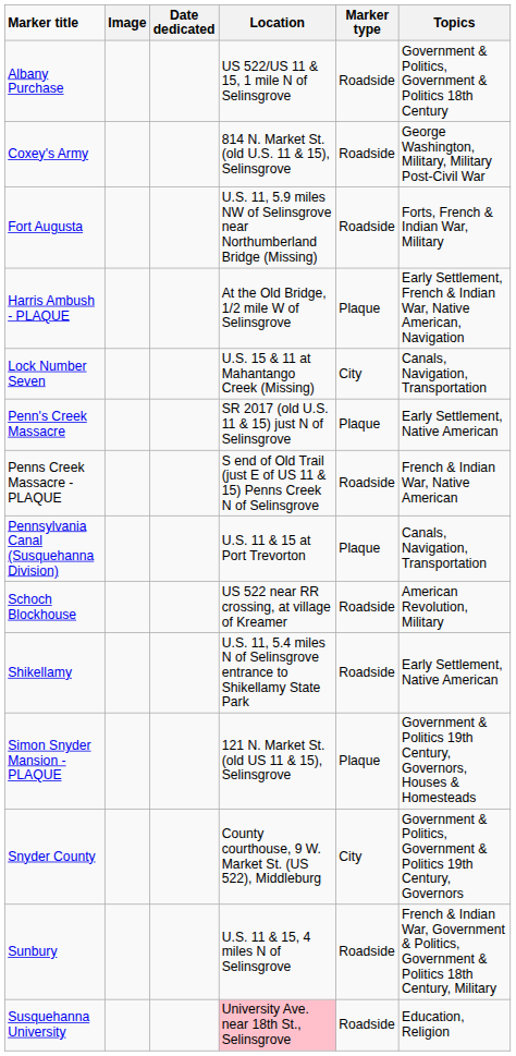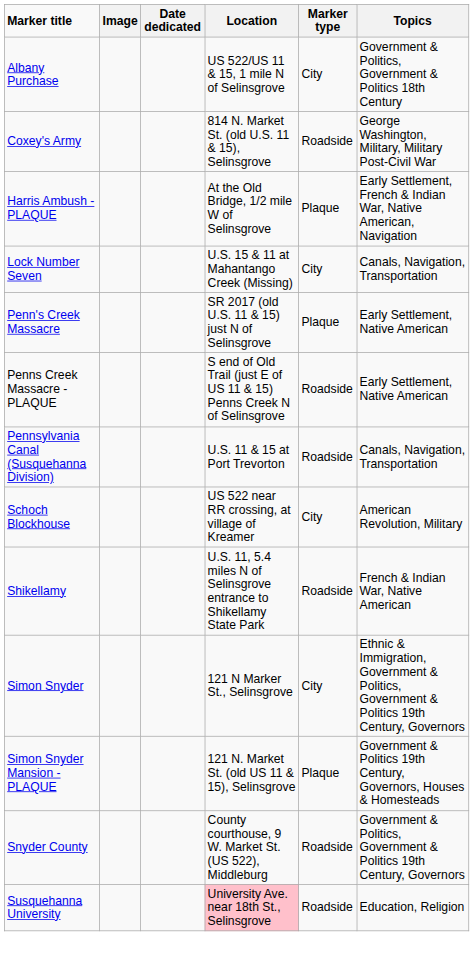Albany Purchase | Marker type: Roadside -> City
- row: Fort Augusta | U.S. 11, 5.9 miles NW of Selinsgrove near Northumberland Bridge (Missing) | Roadside | Forts, French & Indian War, Military
Penns Creek Massacre - PLAQUE | Topics: French & Indian War, Native American -> Early Settlement, Native American
Pennsylvania Canal (Susquehanna Division) | Marker type: Plaque -> Roadside
Schoch Blockhouse | Marker type: Roadside -> City
Shikellamy | Topics: Early Settlement, Native American -> French & Indian War, Native American
+ row: Simon Snyder | 121 N Marker St., Selinsgrove | City | Ethnic & Immigration, Government & Politics, Government & Politics 19th Century, Governors
Snyder County | Marker type: City -> Roadside
- row: Sunbury | U.S. 11 & 15, 4 miles N of Selinsgrove | Roadside | French & Indian War, Government & Politics, Government & Politics 18th Century, Military
